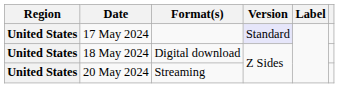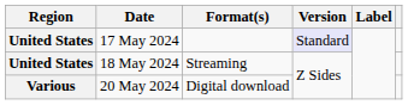18 May 2024 | Format(s): Digital download -> Streaming
20 May 2024 | Region: United States -> Various
20 May 2024 | Format(s): Streaming -> Digital download
